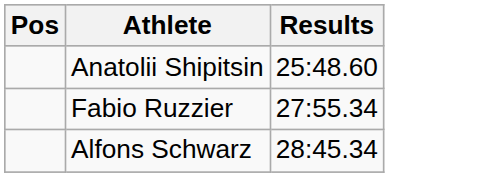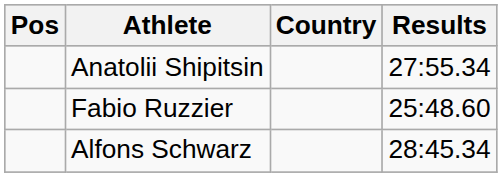+ column: Country
Anatolii Shipitsin | Results: 25:48.60 -> 27:55.34
Fabio Ruzzier | Results: 27:55.34 -> 25:48.60
